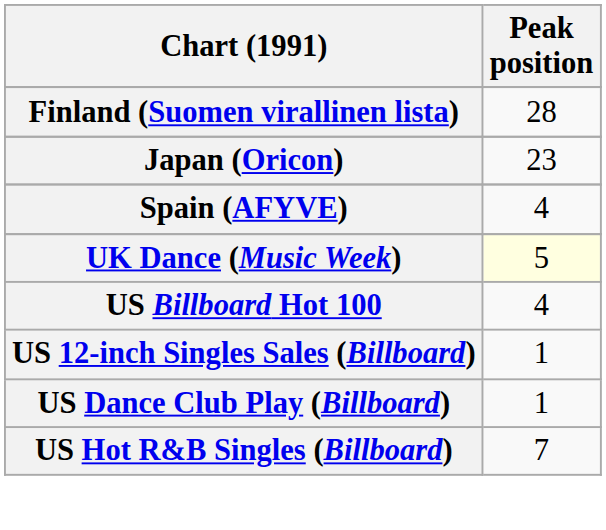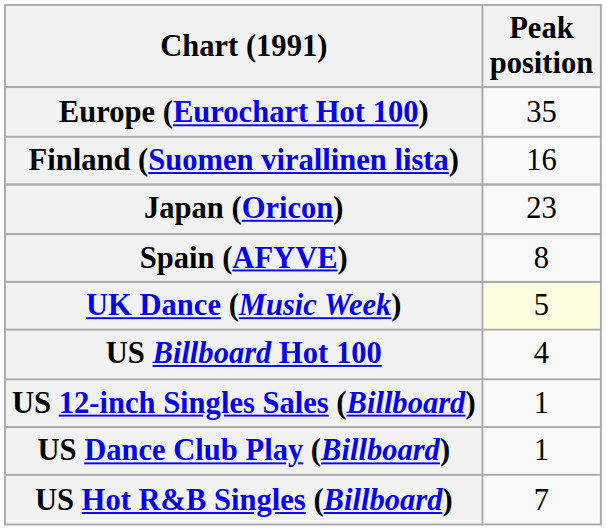+ row: Europe (Eurochart Hot 100) | 35
Finland (Suomen virallinen lista) | Peak position: 28 -> 16
Spain (AFYVE) | Peak position: 4 -> 8
